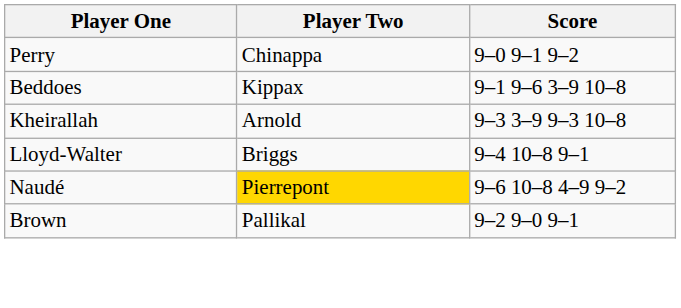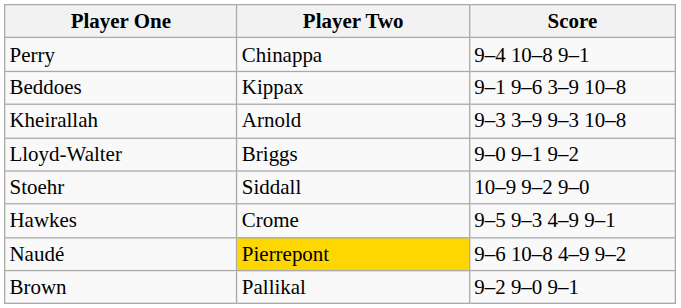Perry | Score: 9–0 9–1 9–2 -> 9–4 10–8 9–1
Lloyd-Walter | Score: 9–4 10–8 9–1 -> 9–0 9–1 9–2
+ row: Stoehr | Siddall | 10–9 9–2 9–0
+ row: Hawkes | Crome | 9–5 9–3 4–9 9–1
